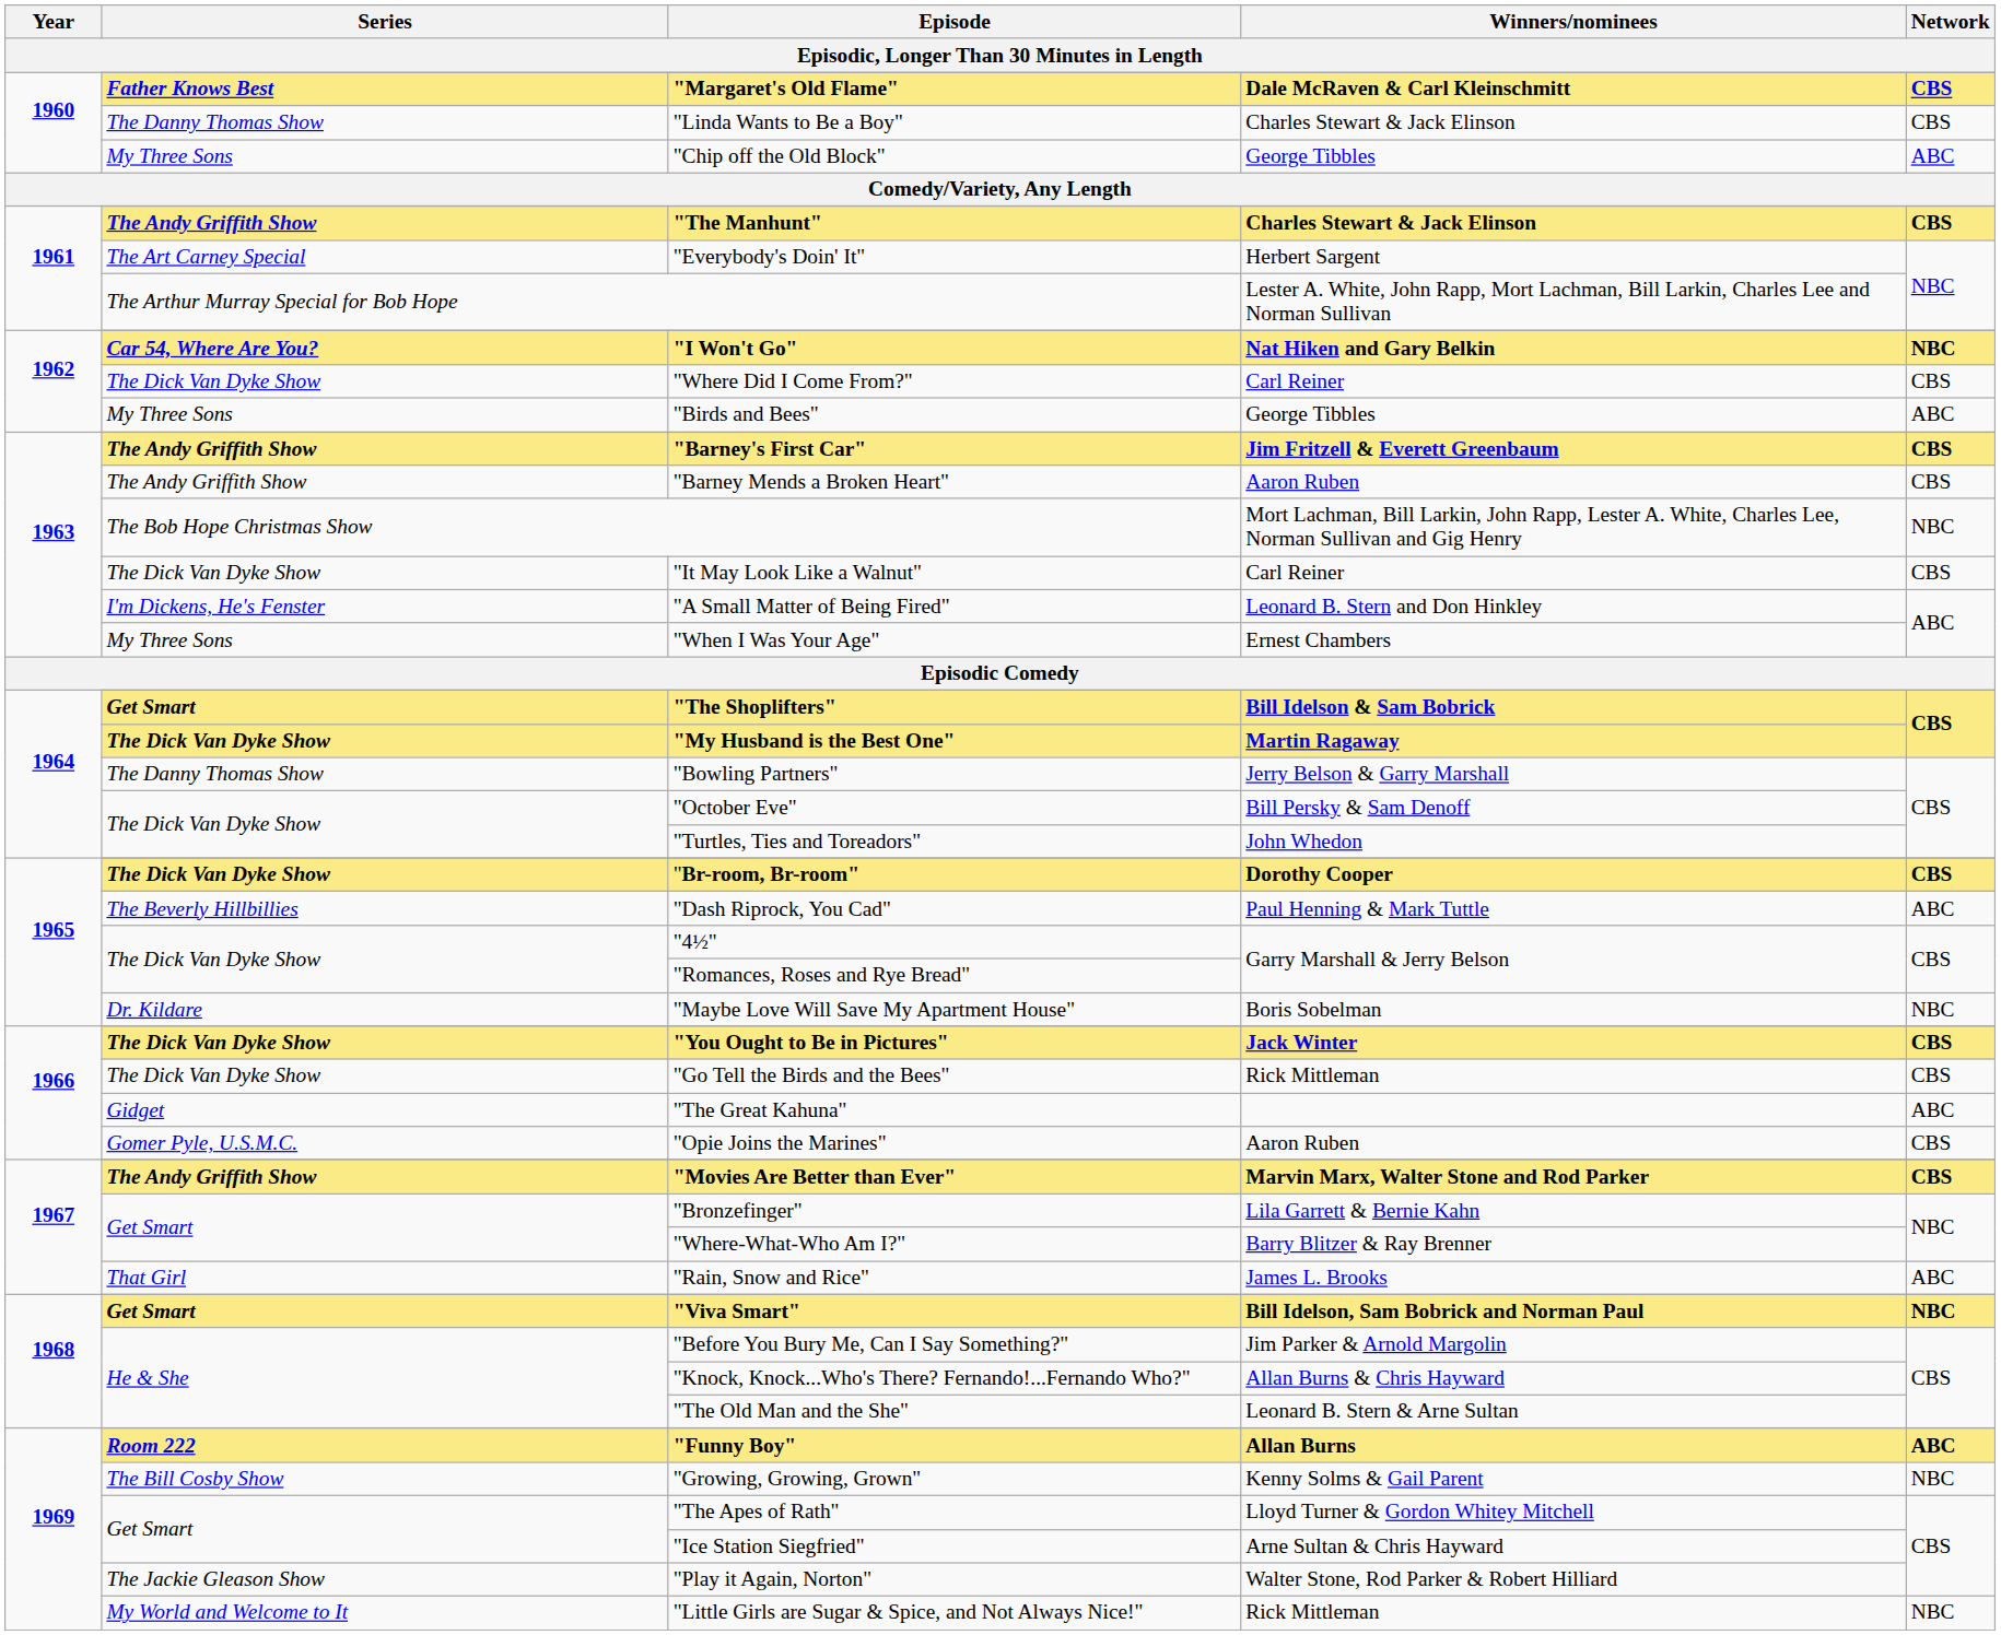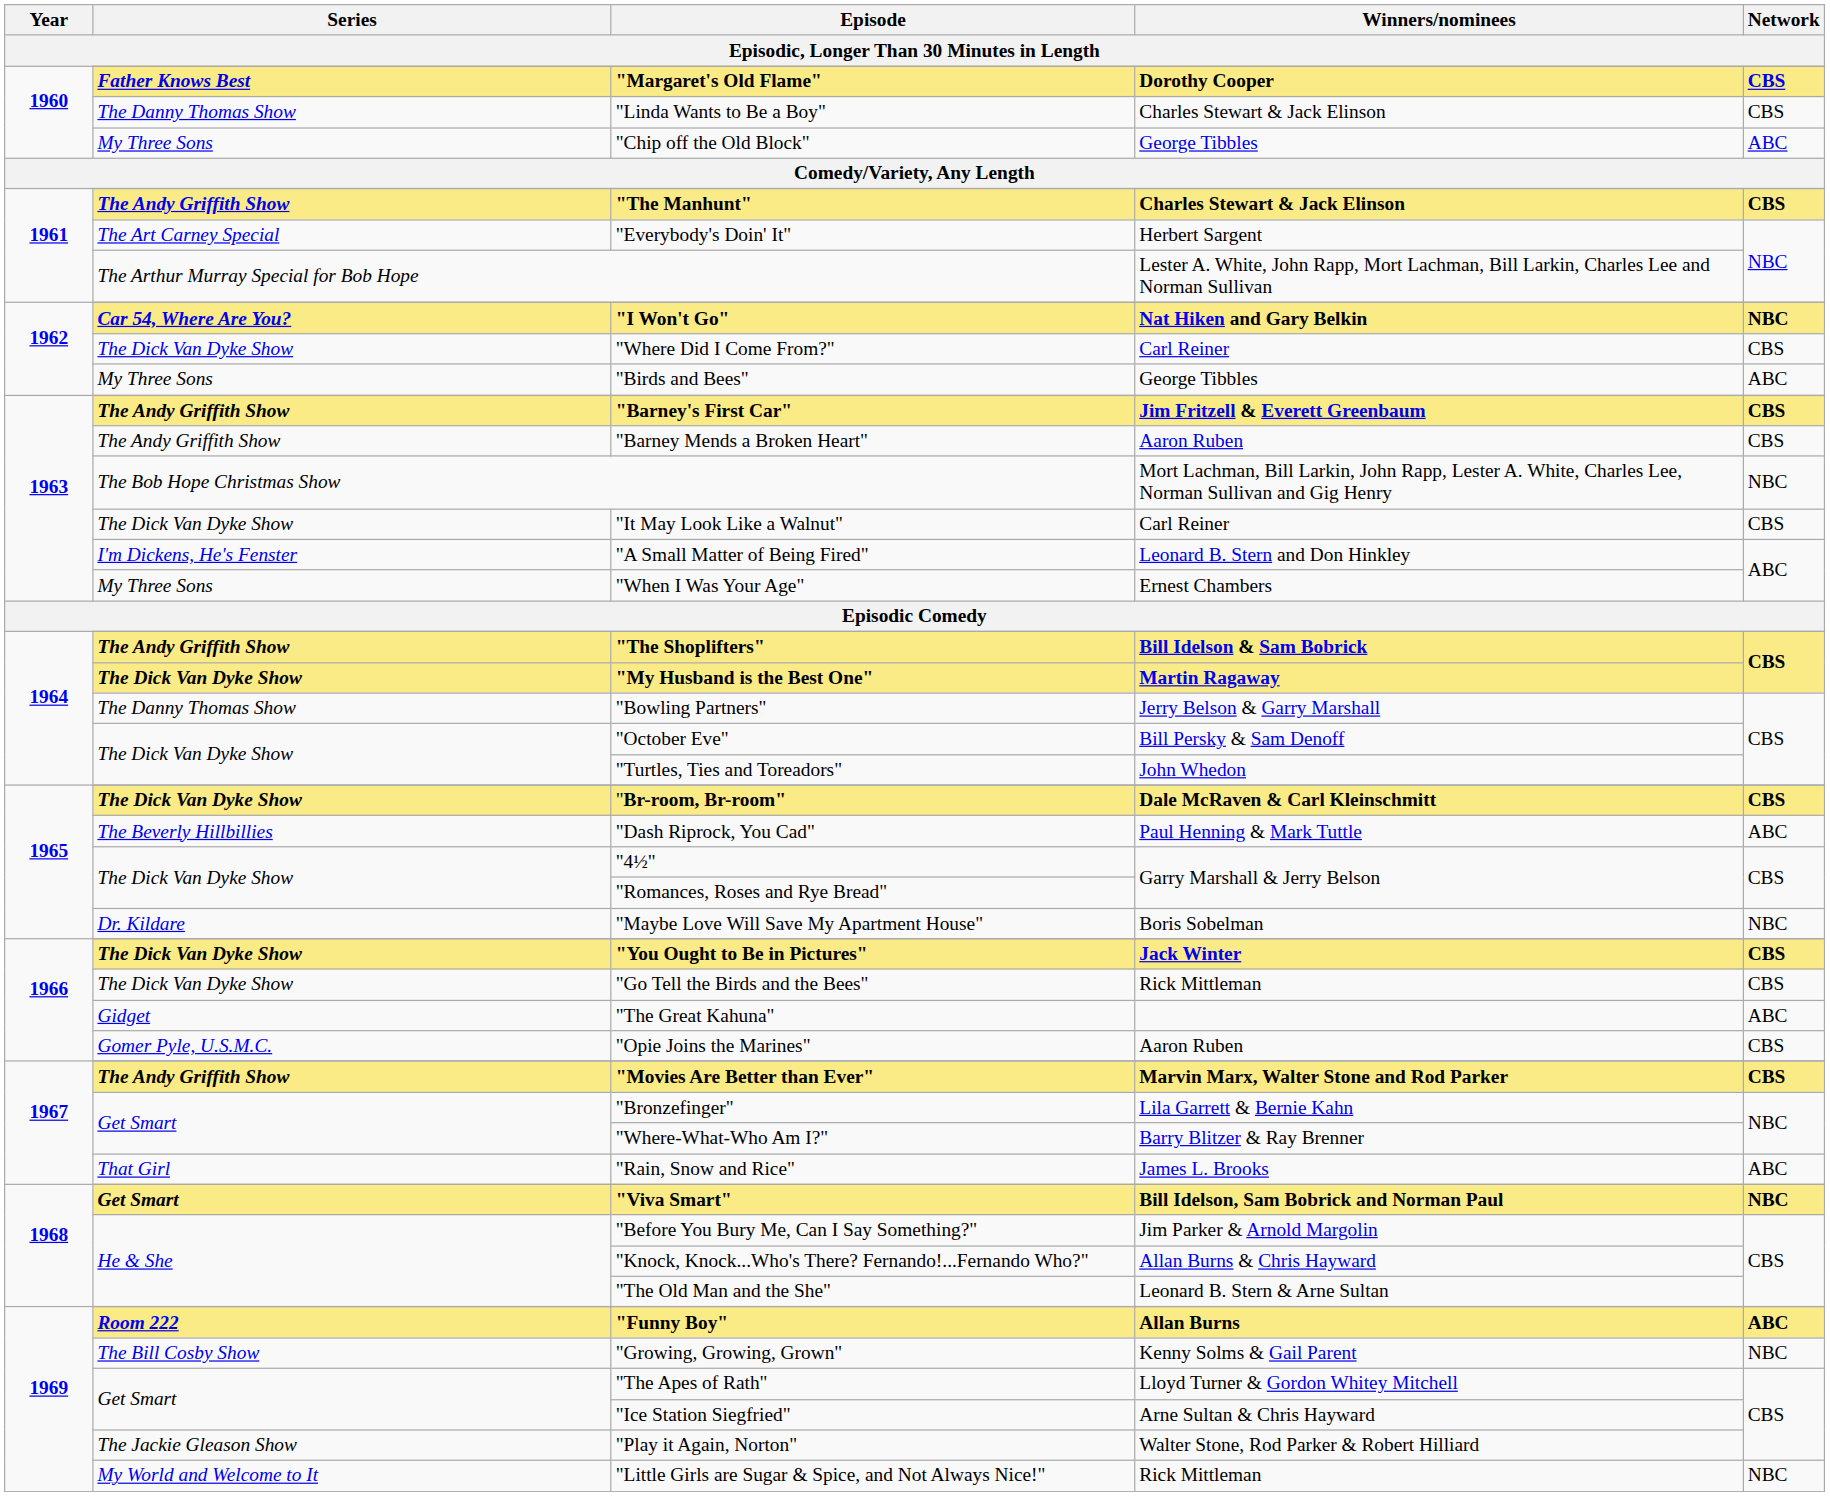"Margaret's Old Flame" | Winners/nominees: Dale McRaven & Carl Kleinschmitt -> Dorothy Cooper
"The Shoplifters" | Series: Get Smart -> The Andy Griffith Show
"Br-room, Br-room" | Winners/nominees: Dorothy Cooper -> Dale McRaven & Carl Kleinschmitt
